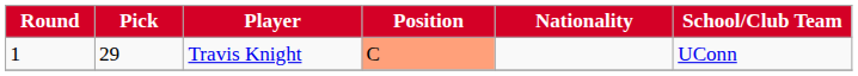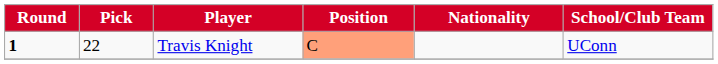Travis Knight | Round: normal -> bold
Travis Knight | Pick: 29 -> 22
